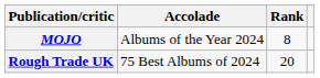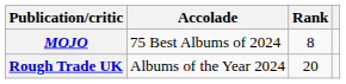MOJO | Accolade: Albums of the Year 2024 -> 75 Best Albums of 2024
Rough Trade UK | Accolade: 75 Best Albums of 2024 -> Albums of the Year 2024
